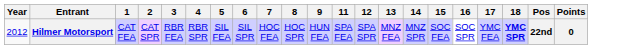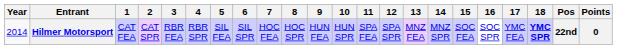+ column: 10 | HUN SPR
Hilmer Motorsport | Year: 2012 -> 2014
